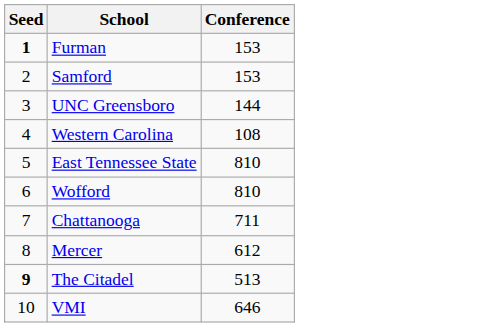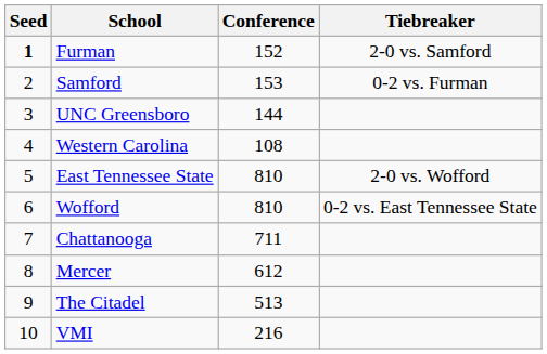+ column: Tiebreaker | 2-0 vs. Samford | 0-2 vs. Furman | 2-0 vs. Wofford | 0-2 vs. East Tennessee State
Furman | Conference: 153 -> 152
The Citadel | Seed: bold -> normal
VMI | Conference: 646 -> 216
